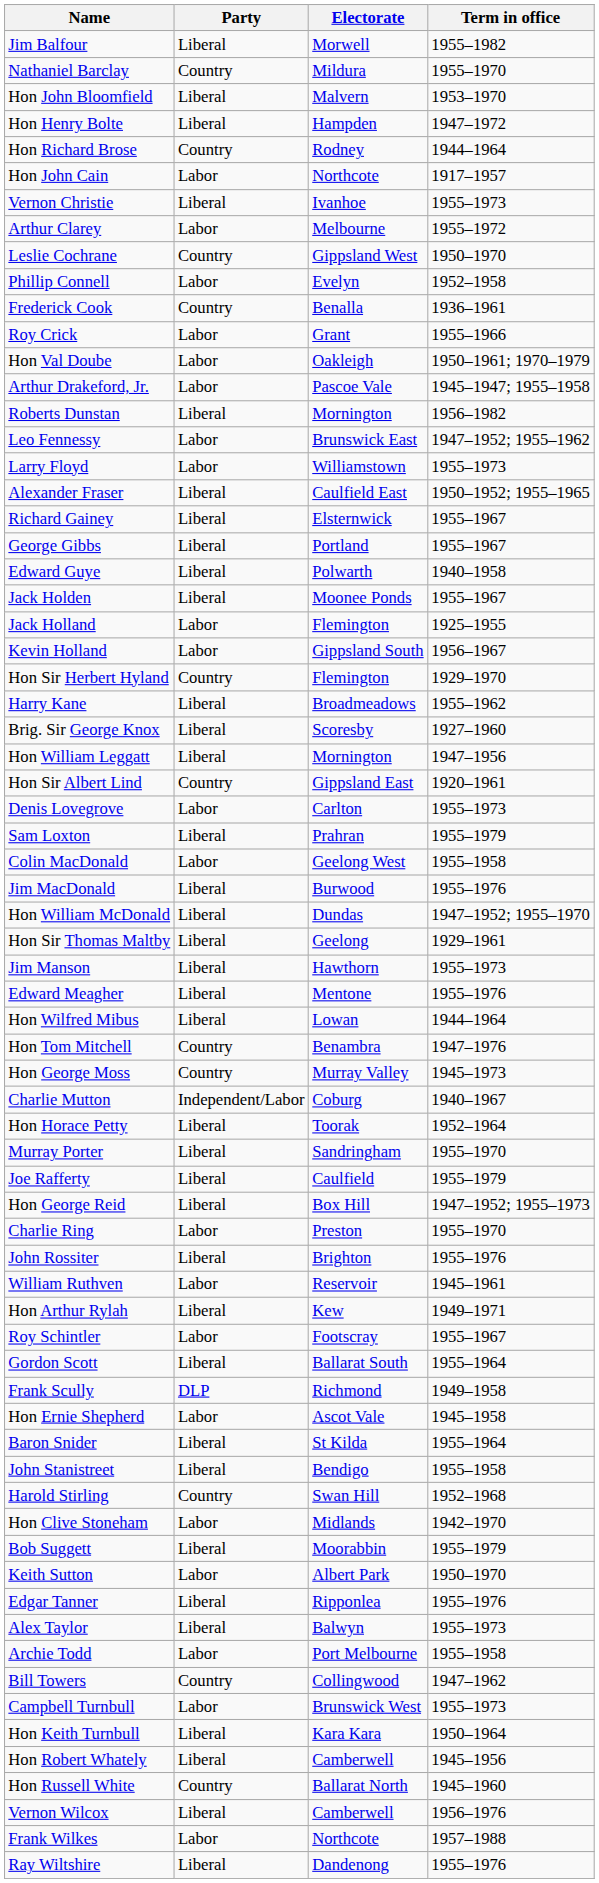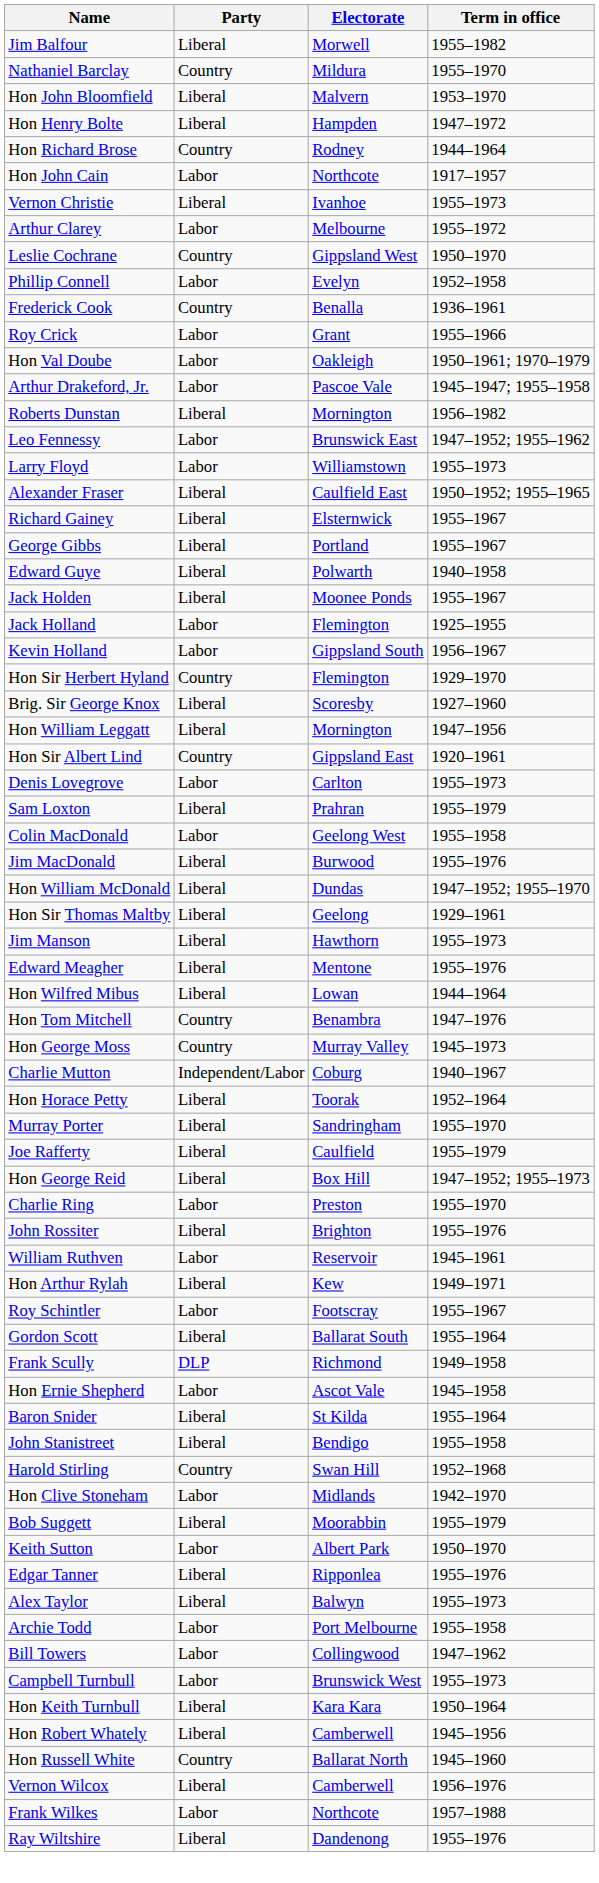- row: Harry Kane | Liberal | Broadmeadows | 1955–1962
Bill Towers | Party: Country -> Labor
